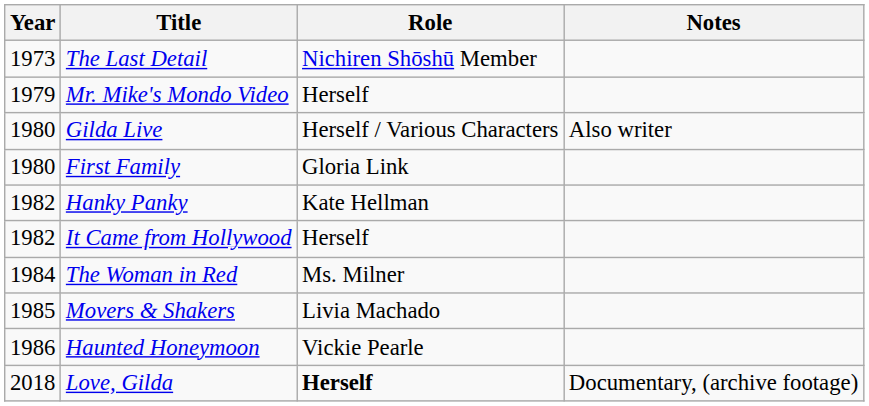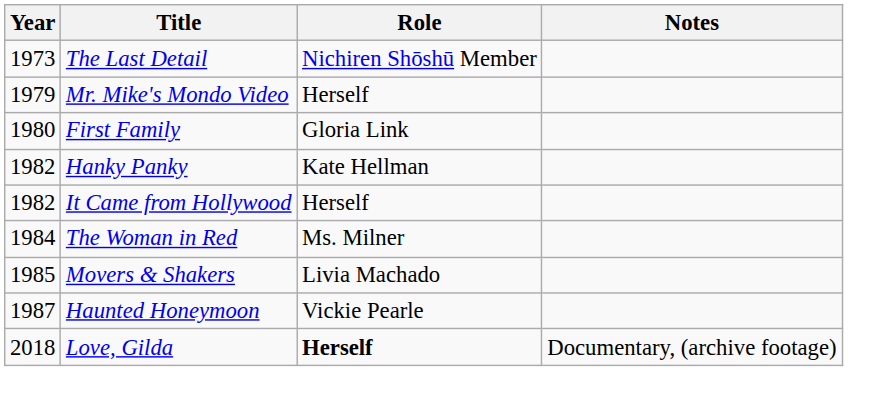- row: 1980 | Gilda Live | Herself / Various Characters | Also writer
Haunted Honeymoon | Year: 1986 -> 1987
